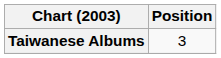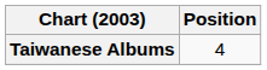Taiwanese Albums | Position: 3 -> 4
